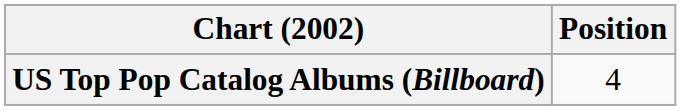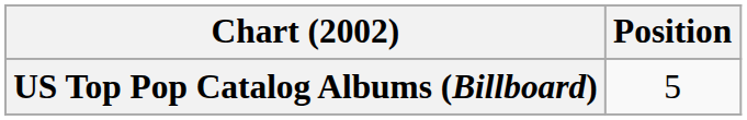US Top Pop Catalog Albums (Billboard) | Position: 4 -> 5
